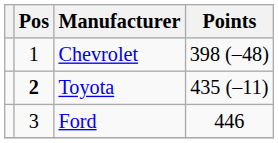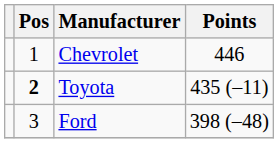Chevrolet | Points: 398 (–48) -> 446
Ford | Points: 446 -> 398 (–48)
